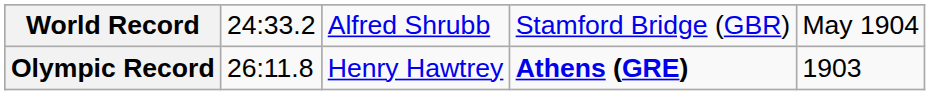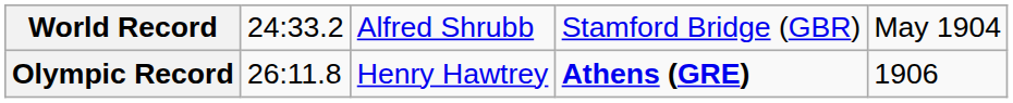Olympic Record | column 5: 1903 -> 1906
